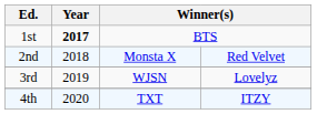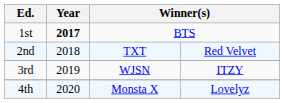2nd | column 3: Monsta X -> TXT
3rd | column 4: Lovelyz -> ITZY
4th | column 3: TXT -> Monsta X
4th | column 4: ITZY -> Lovelyz
